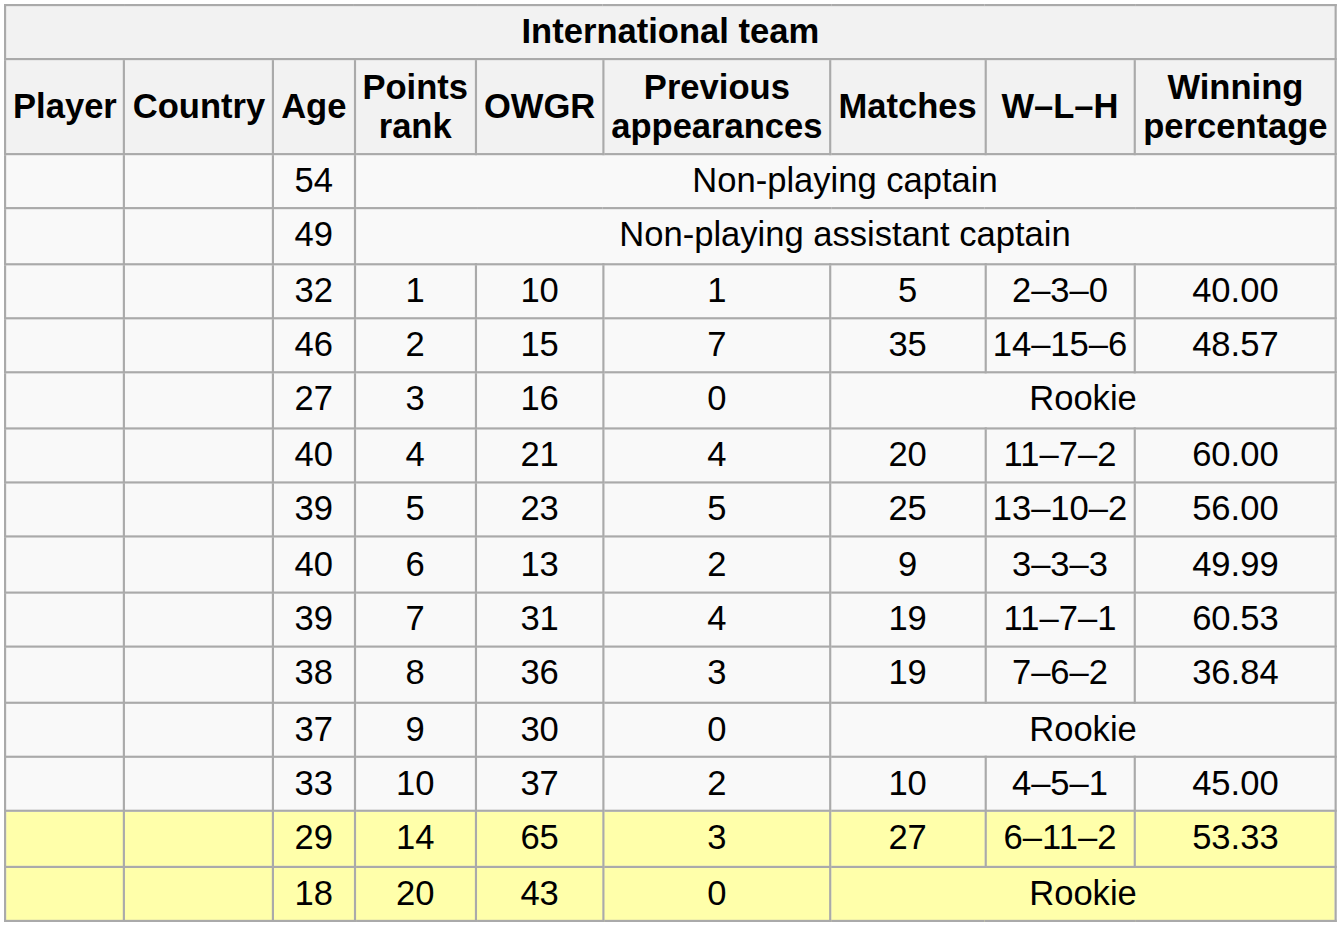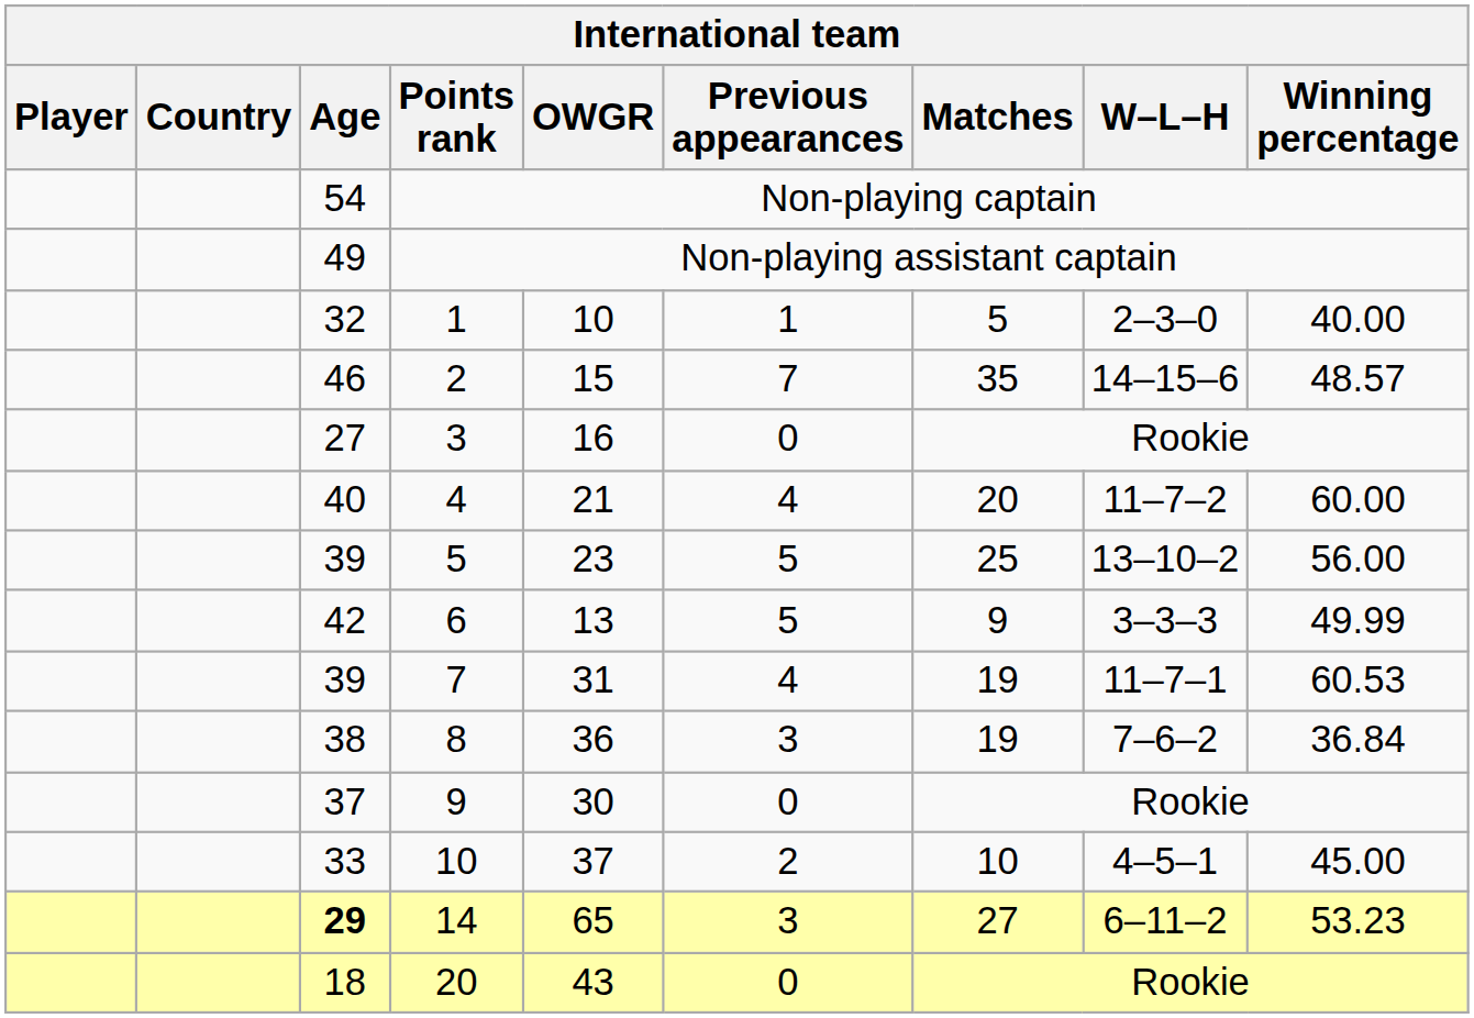6 | Age: 40 -> 42
6 | Previous appearances: 2 -> 5
14 | Age: normal -> bold
14 | Winning percentage: 53.33 -> 53.23
